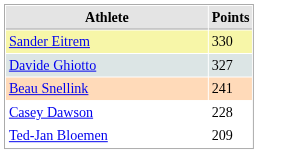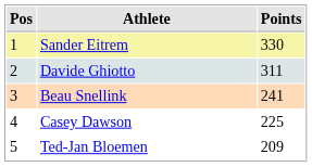+ column: Pos | 1 | 2 | 3 | 4 | 5
Davide Ghiotto | Points: 327 -> 311
Casey Dawson | Points: 228 -> 225
